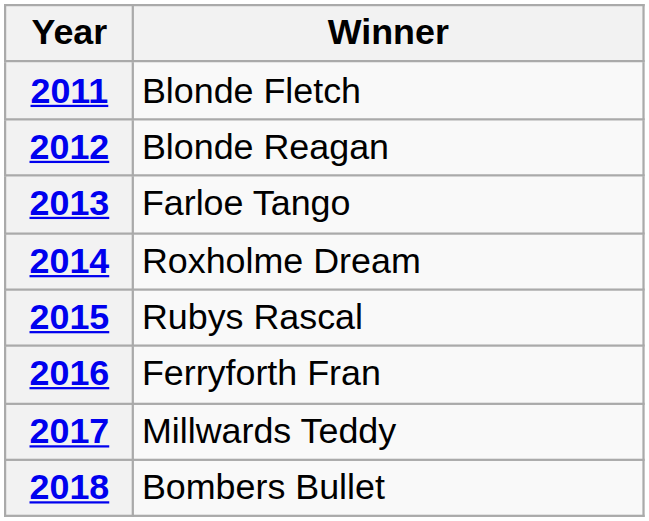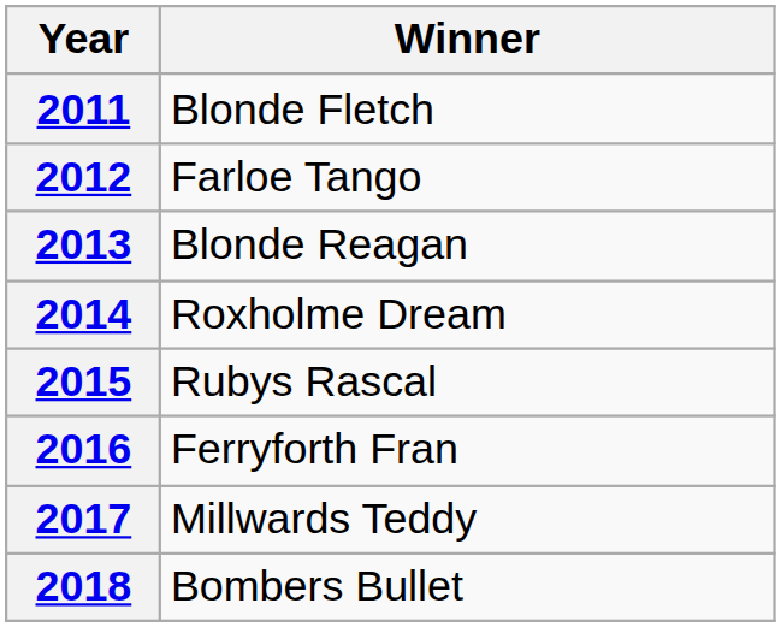2012 | Winner: Blonde Reagan -> Farloe Tango
2013 | Winner: Farloe Tango -> Blonde Reagan
